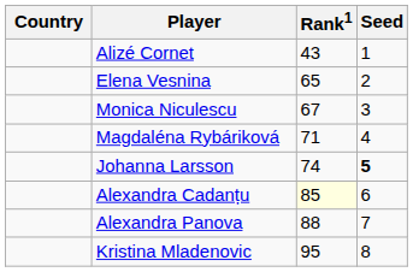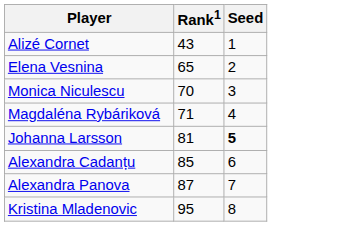- column: Country
Monica Niculescu | Rank1: 67 -> 70
Johanna Larsson | Rank1: 74 -> 81
Alexandra Cadanțu | Rank1: lightyellow background -> no background
Alexandra Panova | Rank1: 88 -> 87
